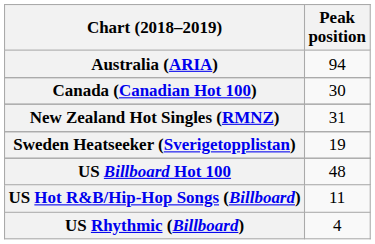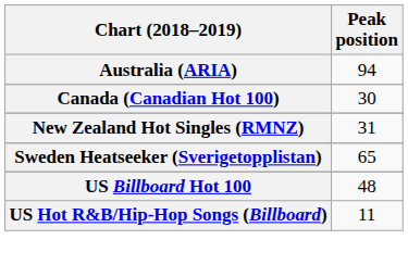Sweden Heatseeker (Sverigetopplistan) | Peak position: 19 -> 65
- row: US Rhythmic (Billboard) | 4
